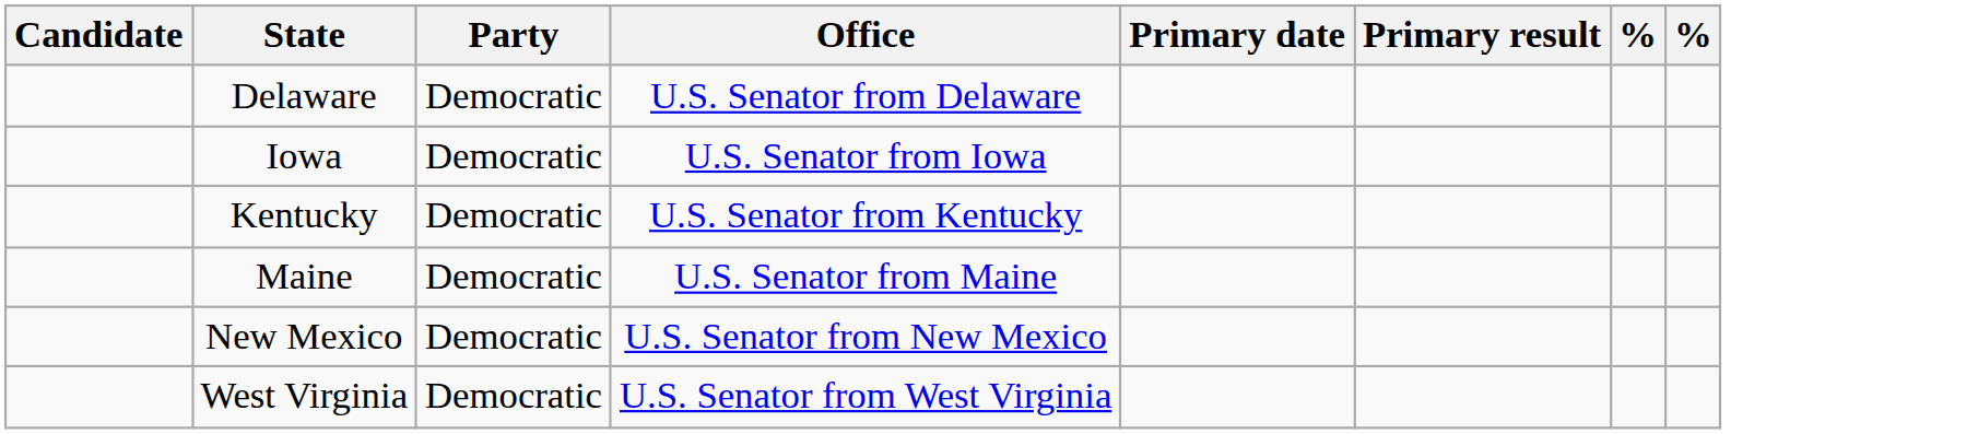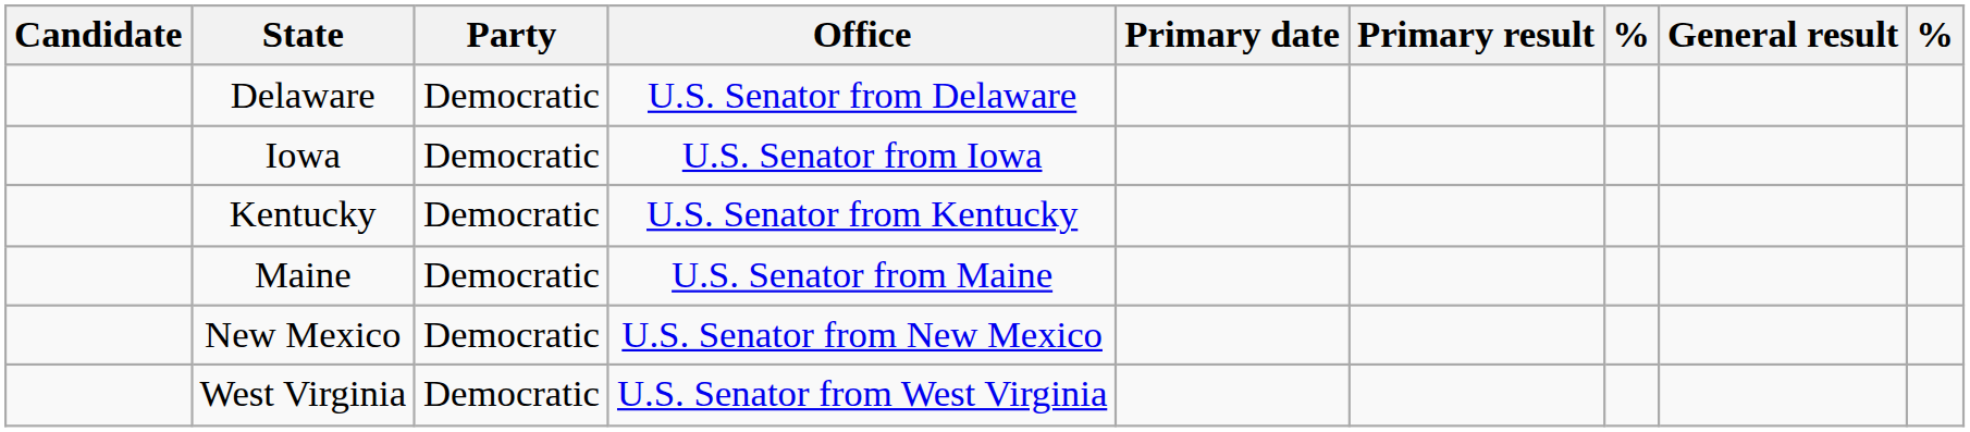+ column: General result
